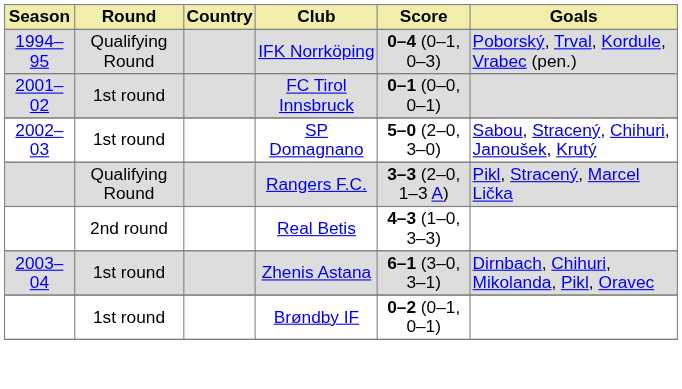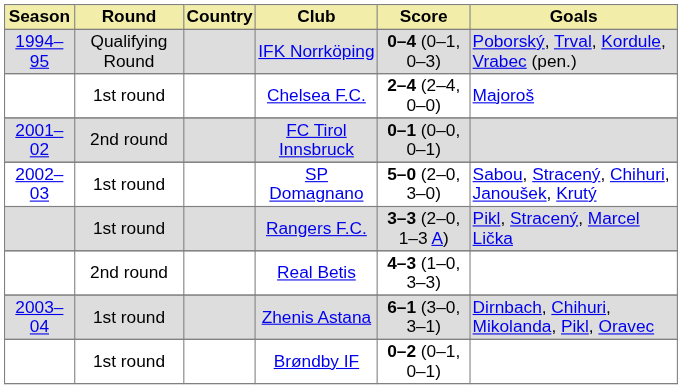+ row: 1st round | Chelsea F.C. | 2–4 (2–4, 0–0) | Majoroš
FC Tirol Innsbruck | Round: 1st round -> 2nd round
Rangers F.C. | Round: Qualifying Round -> 1st round
